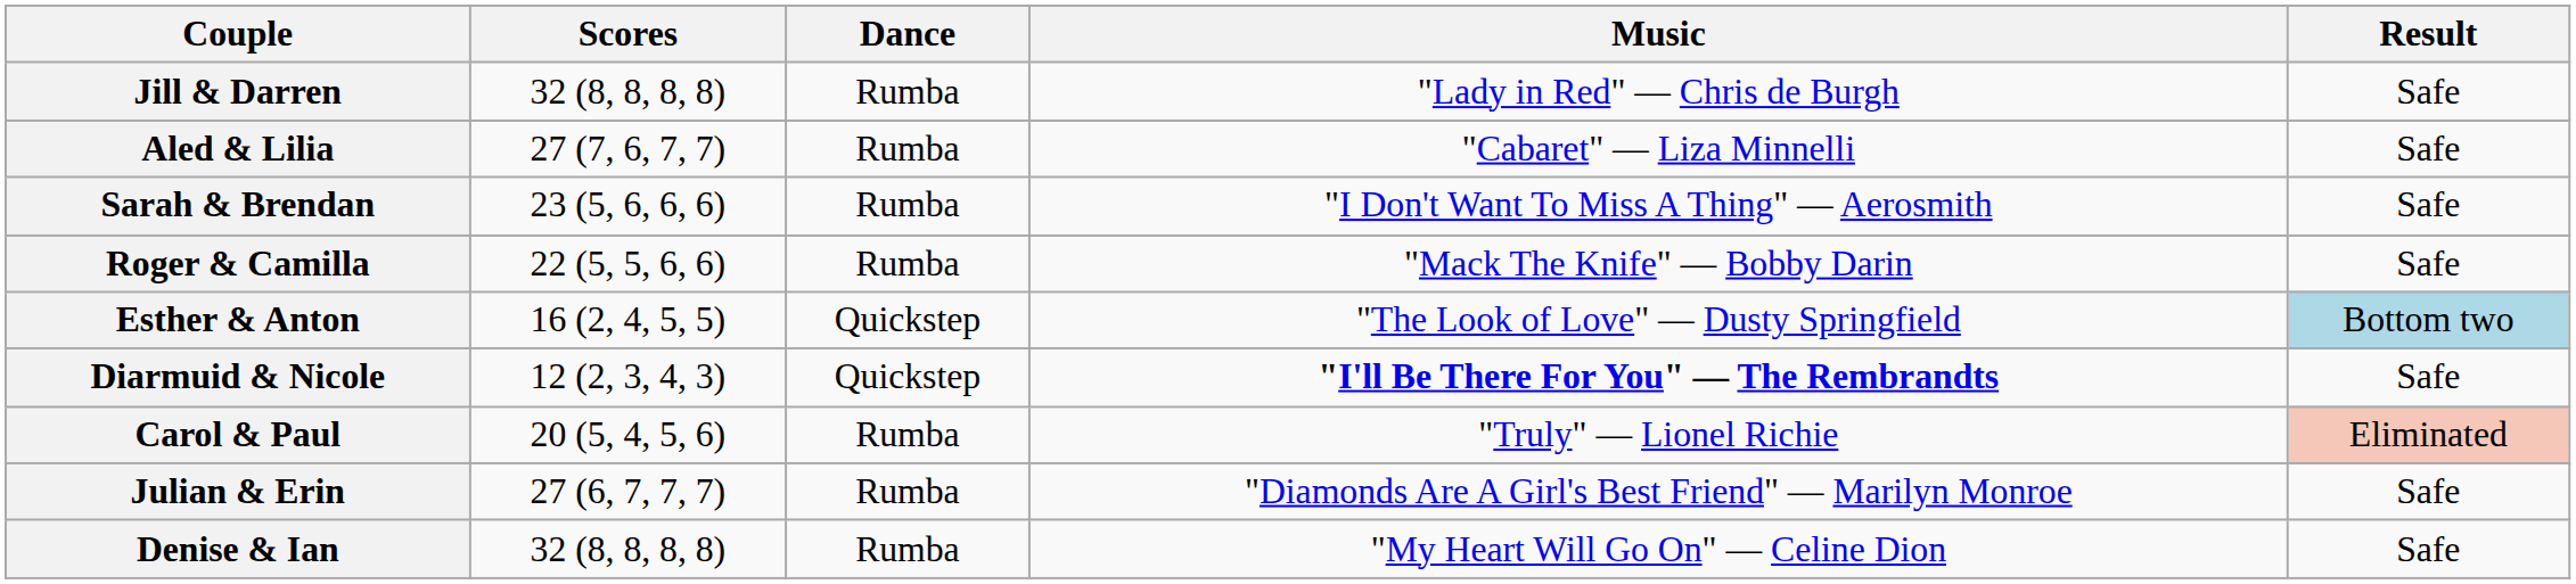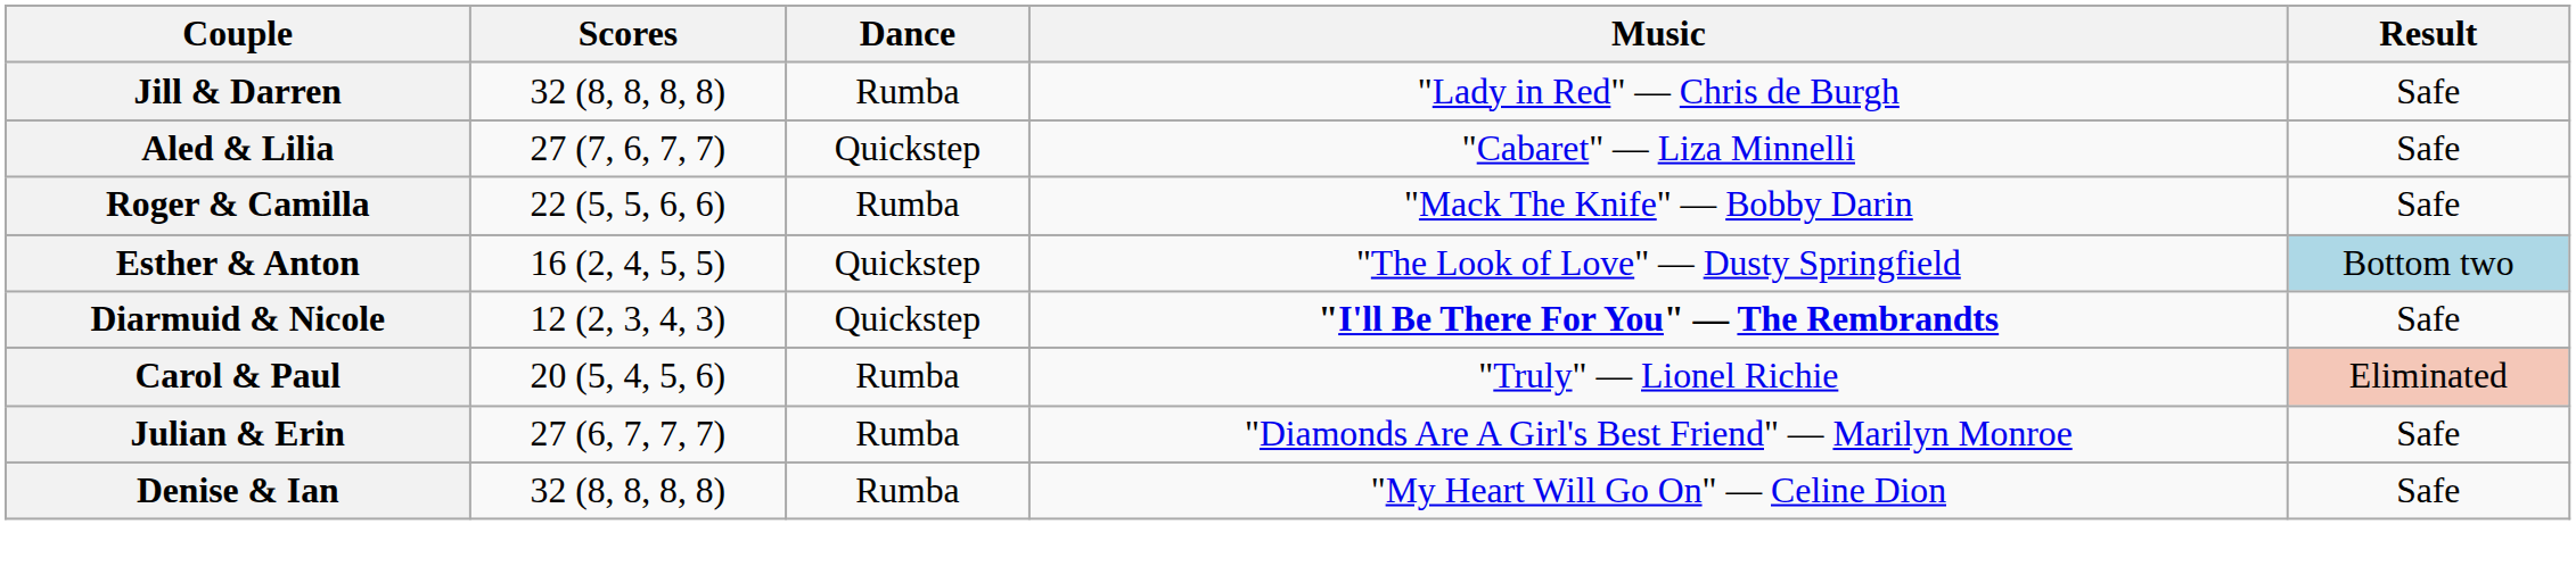Aled & Lilia | Dance: Rumba -> Quickstep
- row: Sarah & Brendan | 23 (5, 6, 6, 6) | Rumba | "I Don't Want To Miss A Thing" — Aerosmith | Safe
